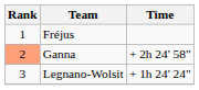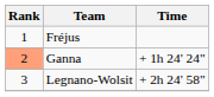Ganna | Time: + 2h 24' 58" -> + 1h 24' 24"
Legnano-Wolsit | Time: + 1h 24' 24" -> + 2h 24' 58"
